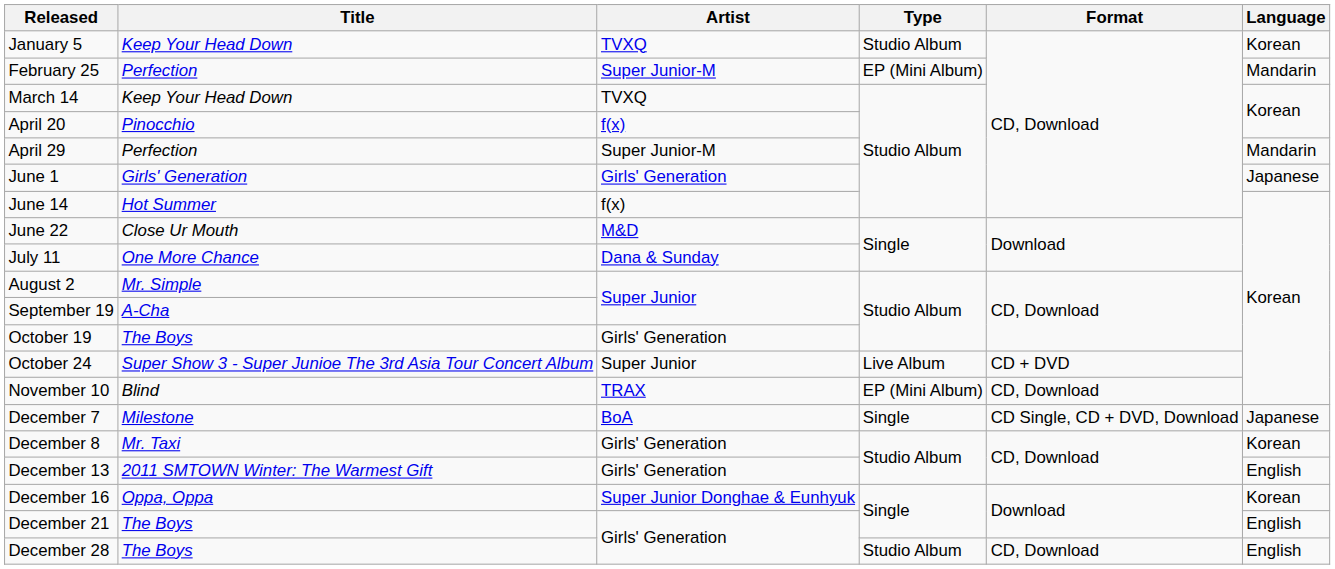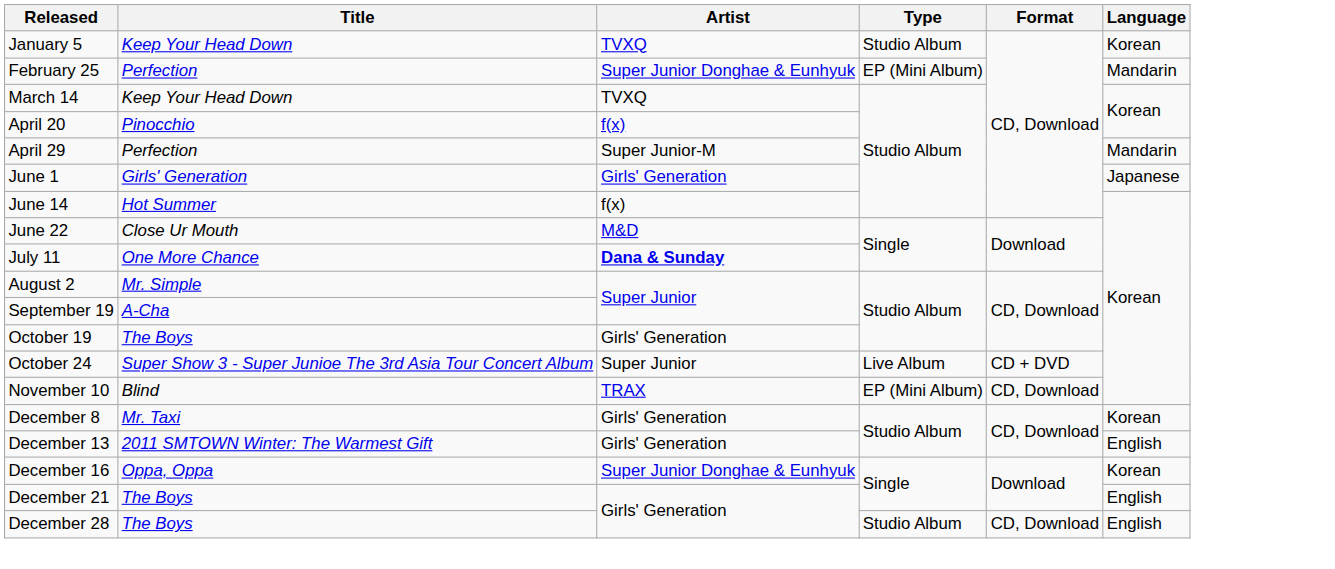February 25 | Artist: Super Junior-M -> Super Junior Donghae & Eunhyuk
July 11 | Artist: normal -> bold
- row: December 7 | Milestone | BoA | Single | CD Single, CD + DVD, Download | Japanese
